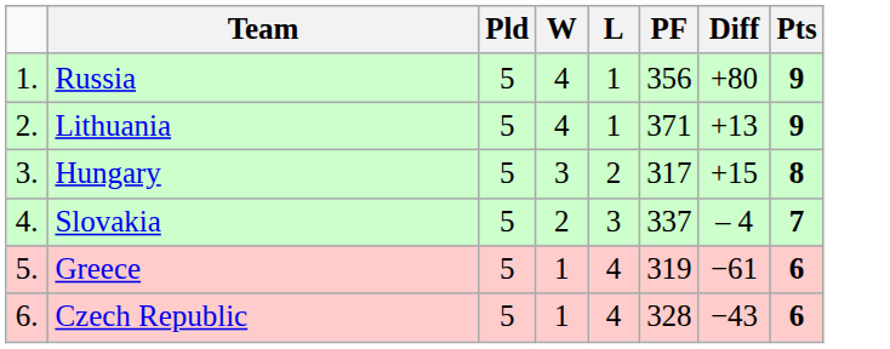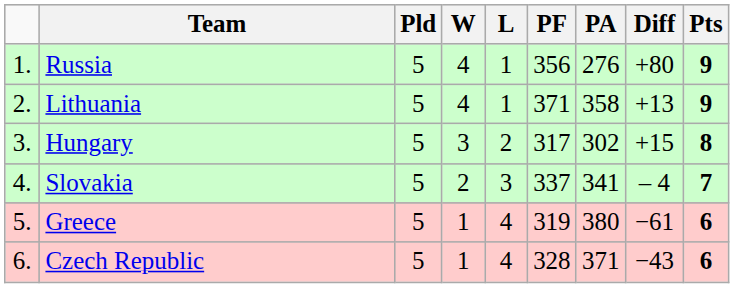+ column: PA | 276 | 358 | 302 | 341 | 380 | 371
